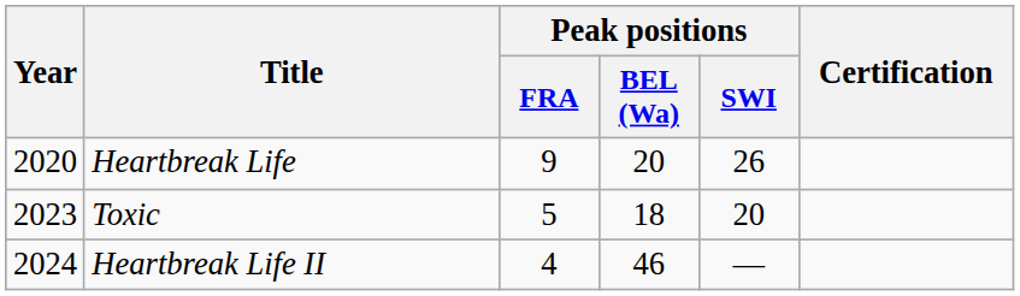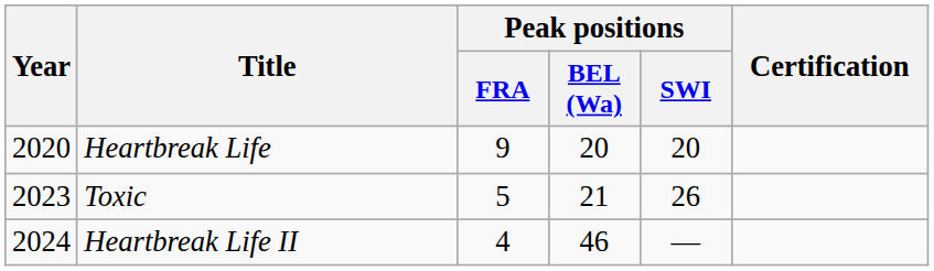Heartbreak Life | Peak positions / SWI: 26 -> 20
Toxic | Peak positions / BEL (Wa): 18 -> 21
Toxic | Peak positions / SWI: 20 -> 26
